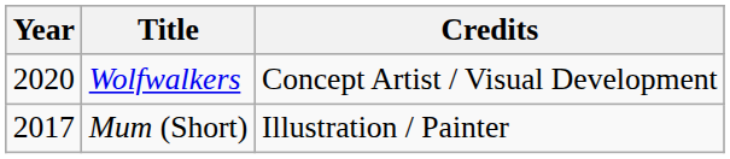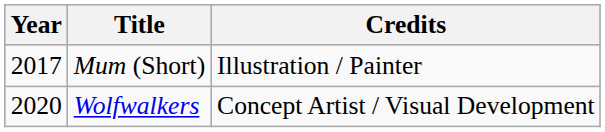rows swapped: Mum (Short) <-> Wolfwalkers
